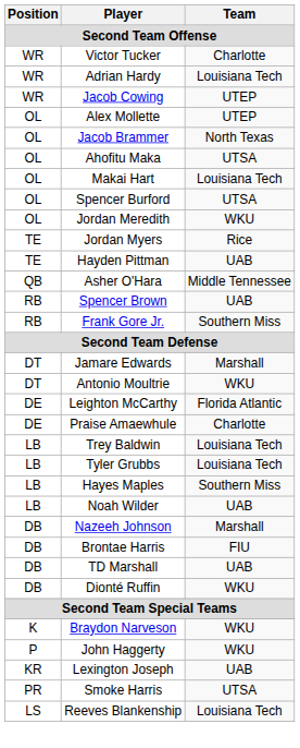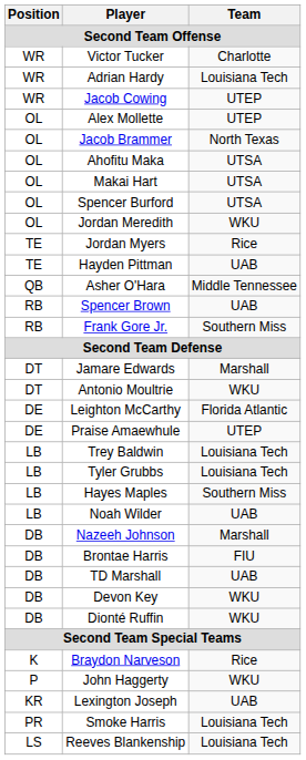Makai Hart | Team: Louisiana Tech -> UTSA
Praise Amaewhule | Team: Charlotte -> UTEP
+ row: DB | Devon Key | WKU
Braydon Narveson | Team: WKU -> Rice
Smoke Harris | Team: UTSA -> Louisiana Tech
